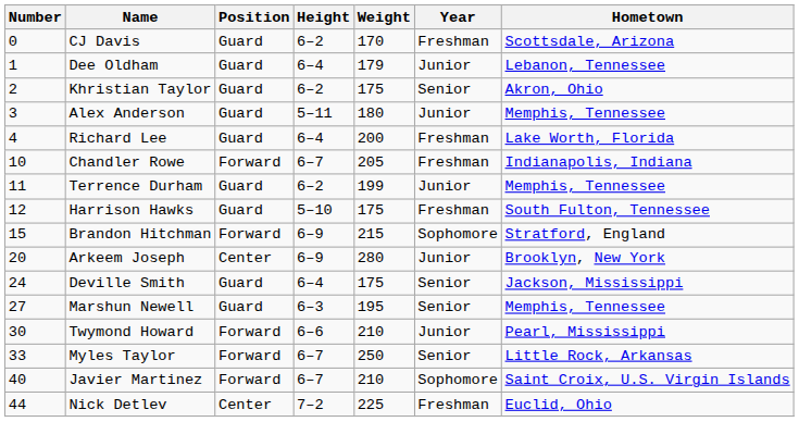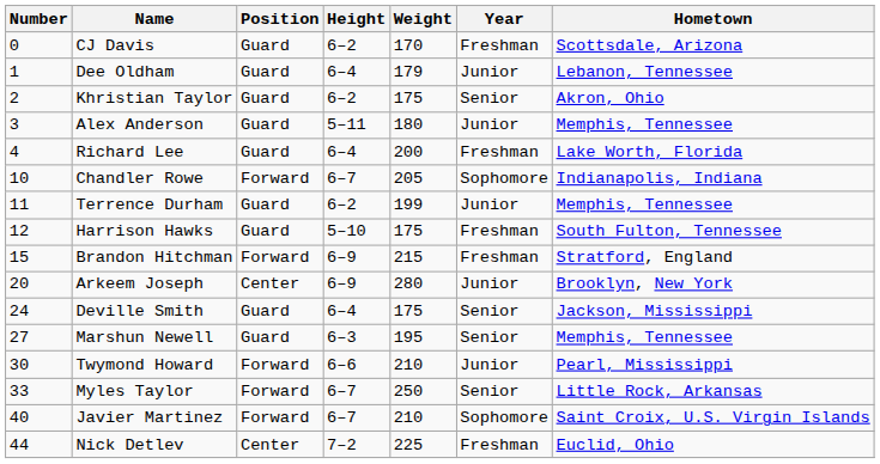Chandler Rowe | Year: Freshman -> Sophomore
Brandon Hitchman | Year: Sophomore -> Freshman
